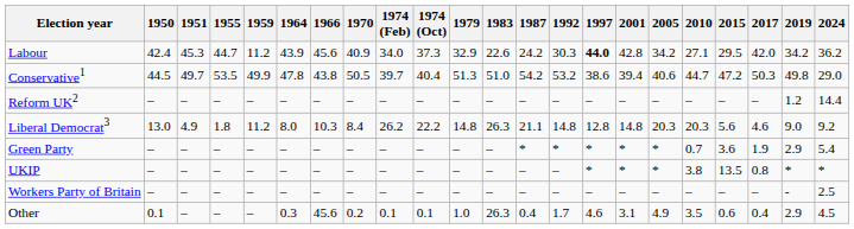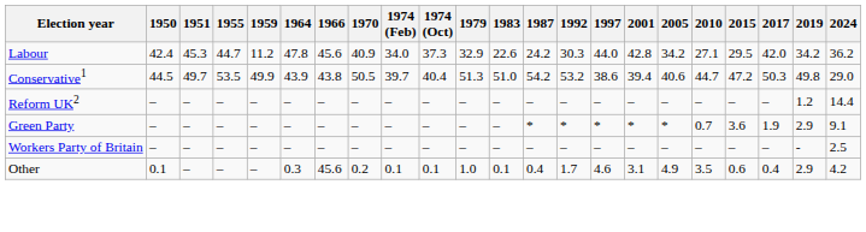Labour | 1964: 43.9 -> 47.8
Labour | 1997: bold -> normal
Conservative1 | 1964: 47.8 -> 43.9
- row: Liberal Democrat3 | 13.0 | 4.9 | 1.8 | 11.2 | 8.0 | 10.3 | 8.4 | 26.2 | 22.2 | 14.8 | 26.3 | 21.1 | 14.8 | 12.8 | 14.8 | 20.3 | 20.3 | 5.6 | 4.6 | 9.0 | 9.2
Green Party | 2024: 5.4 -> 9.1
- row: UKIP | – | – | – | – | – | – | – | – | – | – | – | – | – | * | * | * | 3.8 | 13.5 | 0.8 | * | *
Other | 1983: 26.3 -> 0.1
Other | 2024: 4.5 -> 4.2
